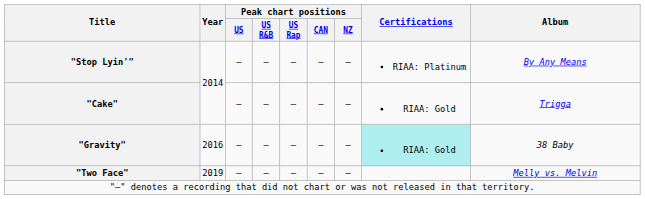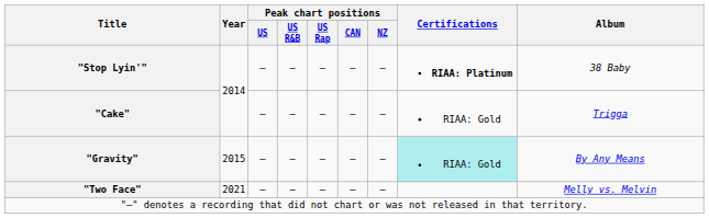"Stop Lyin'" | Certifications: normal -> bold
"Stop Lyin'" | Album: By Any Means -> 38 Baby
"Gravity" | Year: 2016 -> 2015
"Gravity" | Album: 38 Baby -> By Any Means
"Two Face" | Year: 2019 -> 2021
